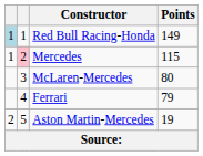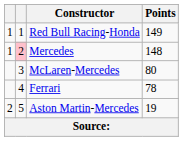Red Bull Racing-Honda | column 1: lightblue background -> no background
Mercedes | Points: 115 -> 148
Ferrari | Points: 79 -> 78
